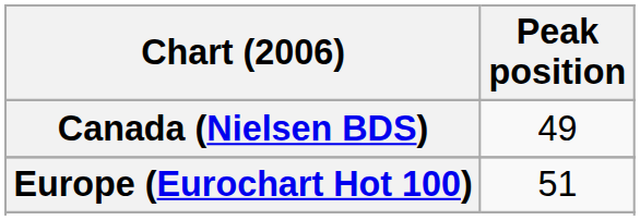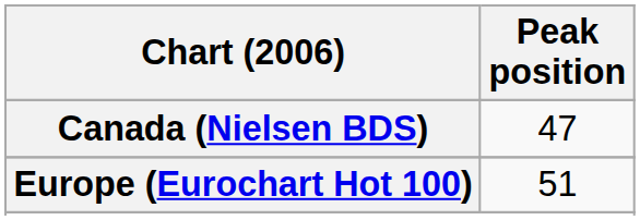Canada (Nielsen BDS) | Peak position: 49 -> 47
